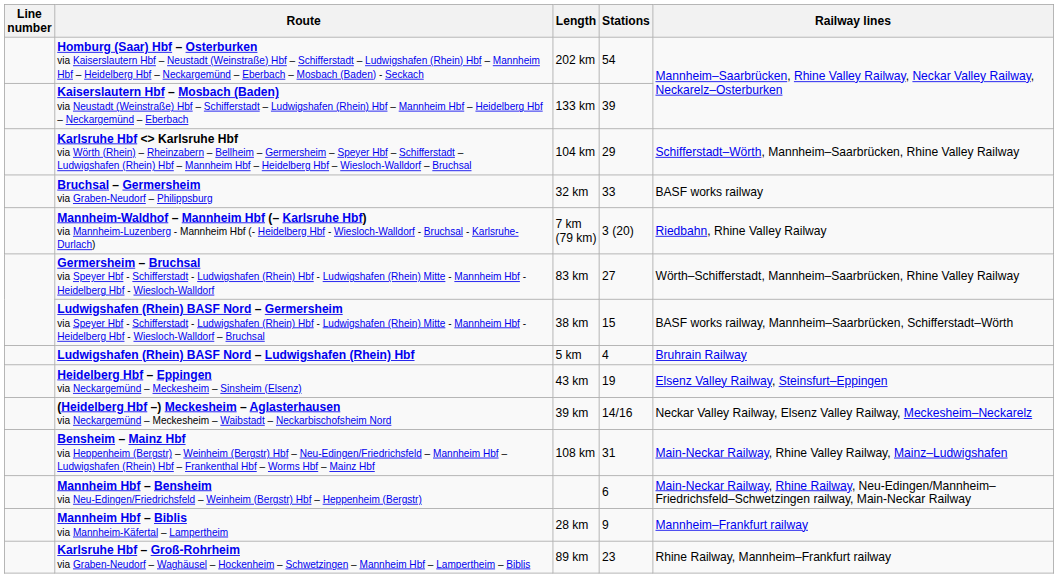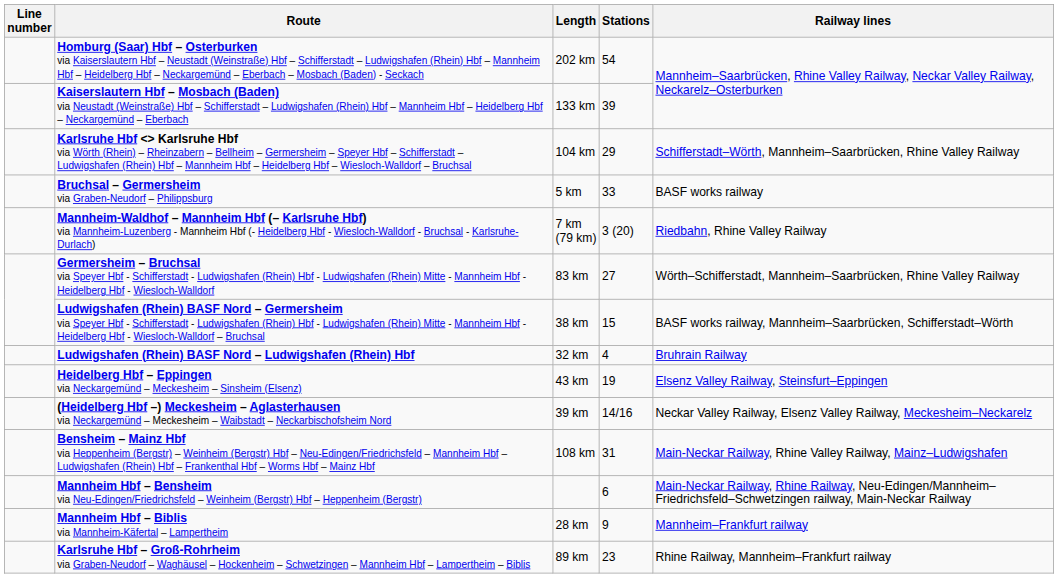Bruchsal – Germersheim via Graben-Neudorf – Philippsburg | Length: 32 km -> 5 km
Ludwigshafen (Rhein) BASF Nord – Ludwigshafen (Rhein) Hbf | Length: 5 km -> 32 km
